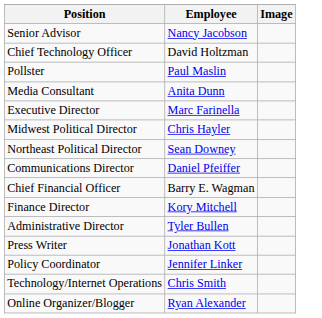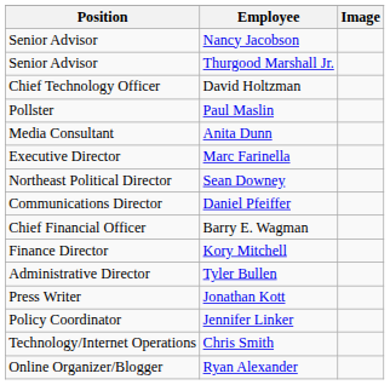+ row: Senior Advisor | Thurgood Marshall Jr.
- row: Midwest Political Director | Chris Hayler
